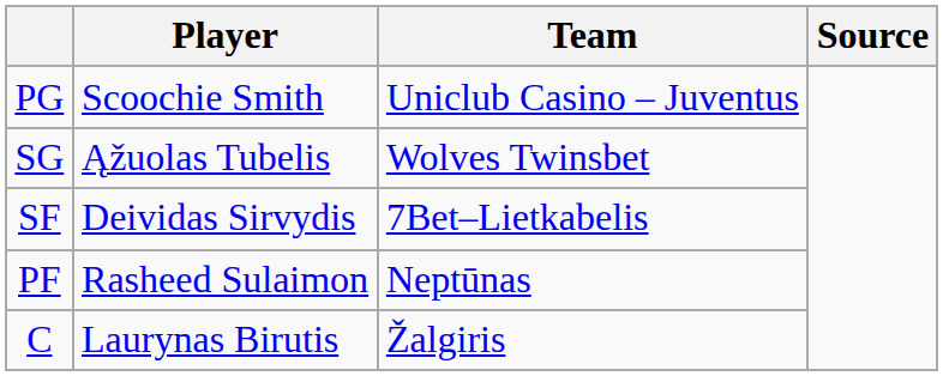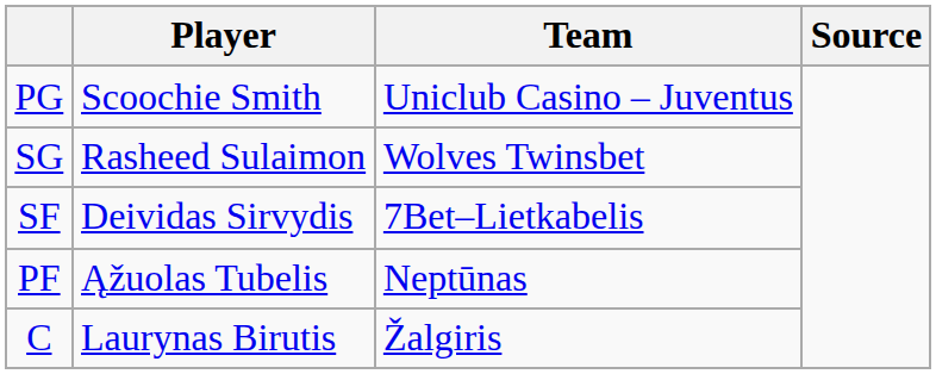SG | Player: Ąžuolas Tubelis -> Rasheed Sulaimon
PF | Player: Rasheed Sulaimon -> Ąžuolas Tubelis
